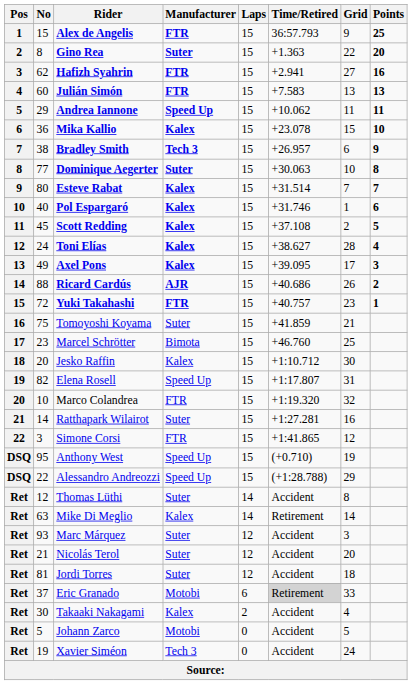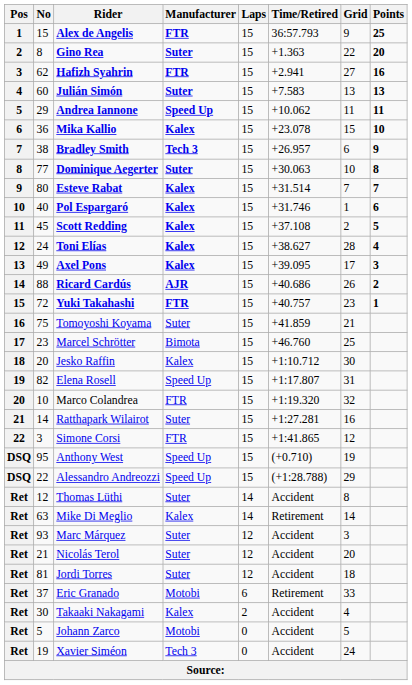Julián Simón | Manufacturer: FTR -> Suter
Eric Granado | Time/Retired: lightgrey background -> no background
